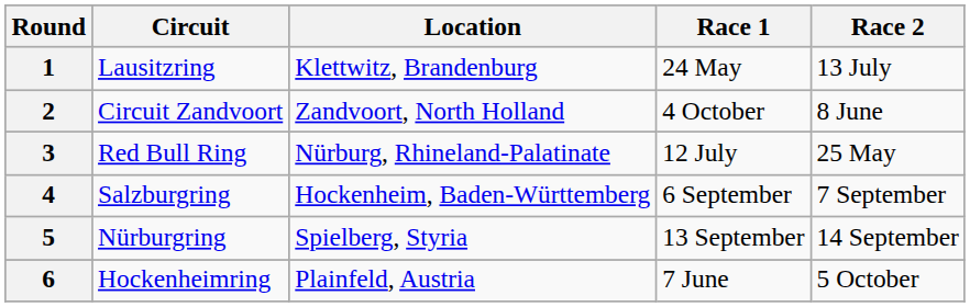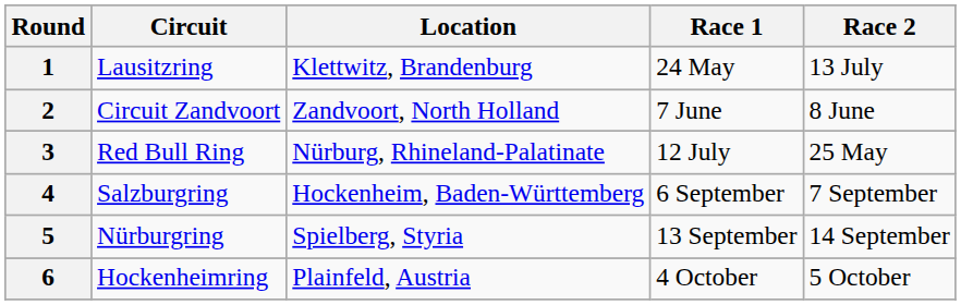2 | Race 1: 4 October -> 7 June
6 | Race 1: 7 June -> 4 October
